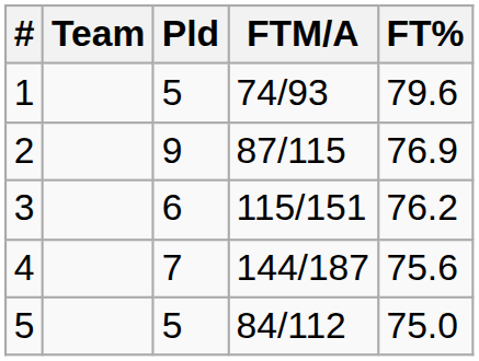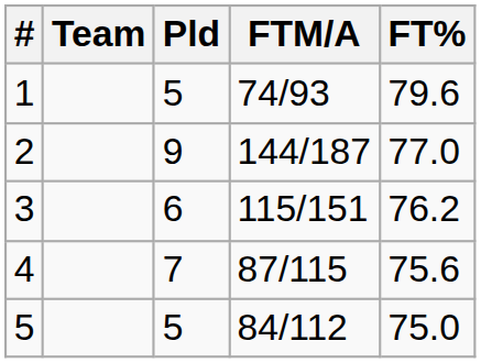2 | FTM/A: 87/115 -> 144/187
2 | FT%: 76.9 -> 77.0
4 | FTM/A: 144/187 -> 87/115
